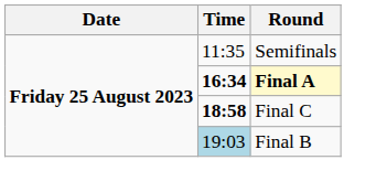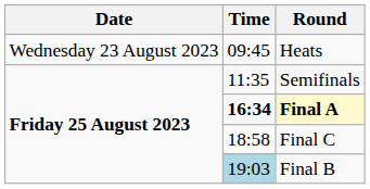+ row: Wednesday 23 August 2023 | 09:45 | Heats
Final C | Time: bold -> normal
